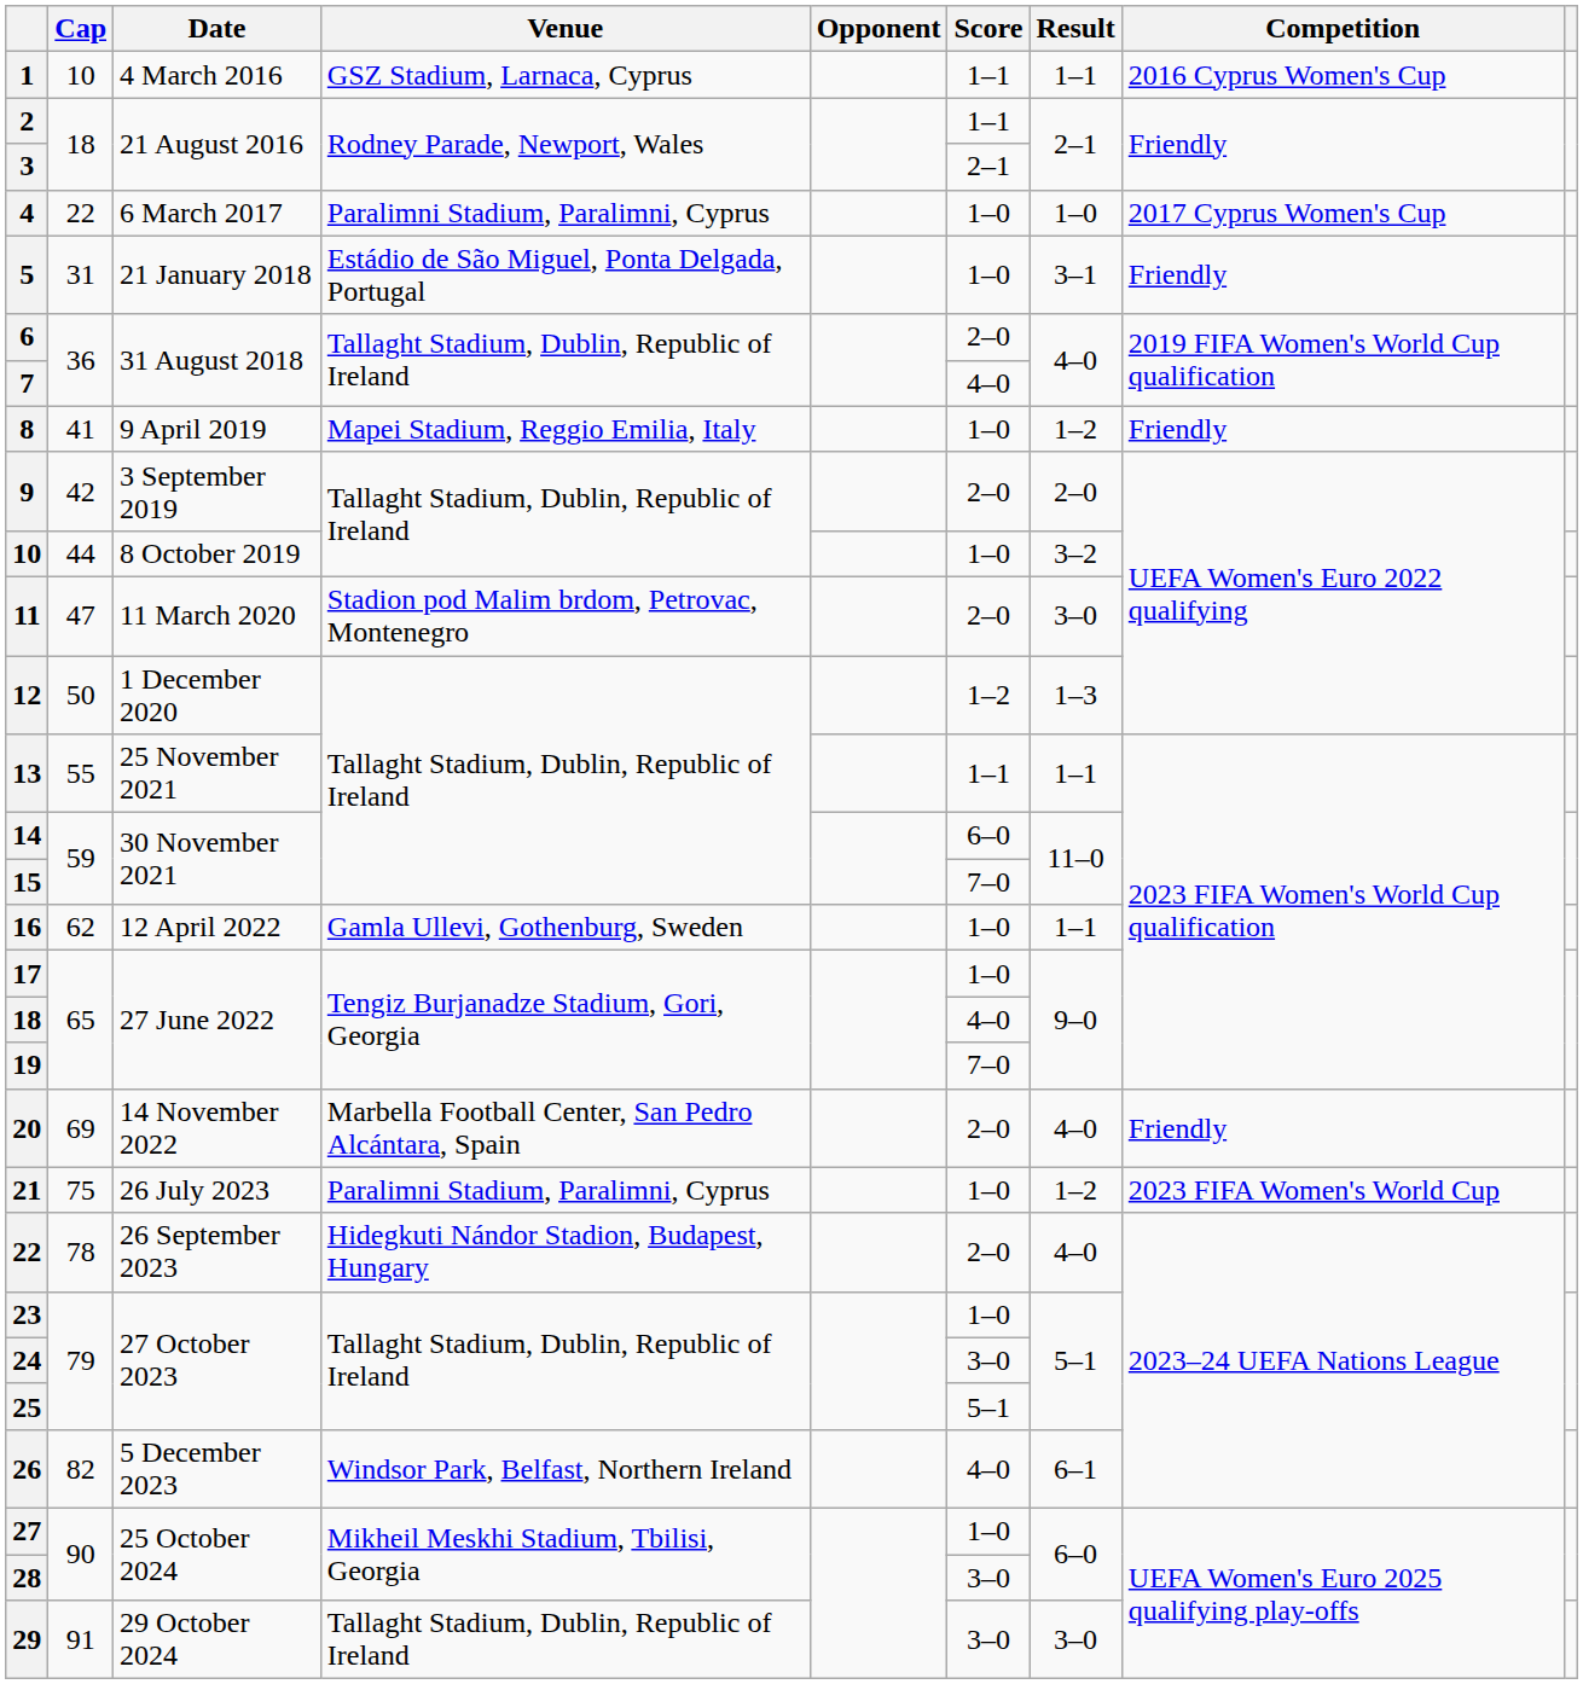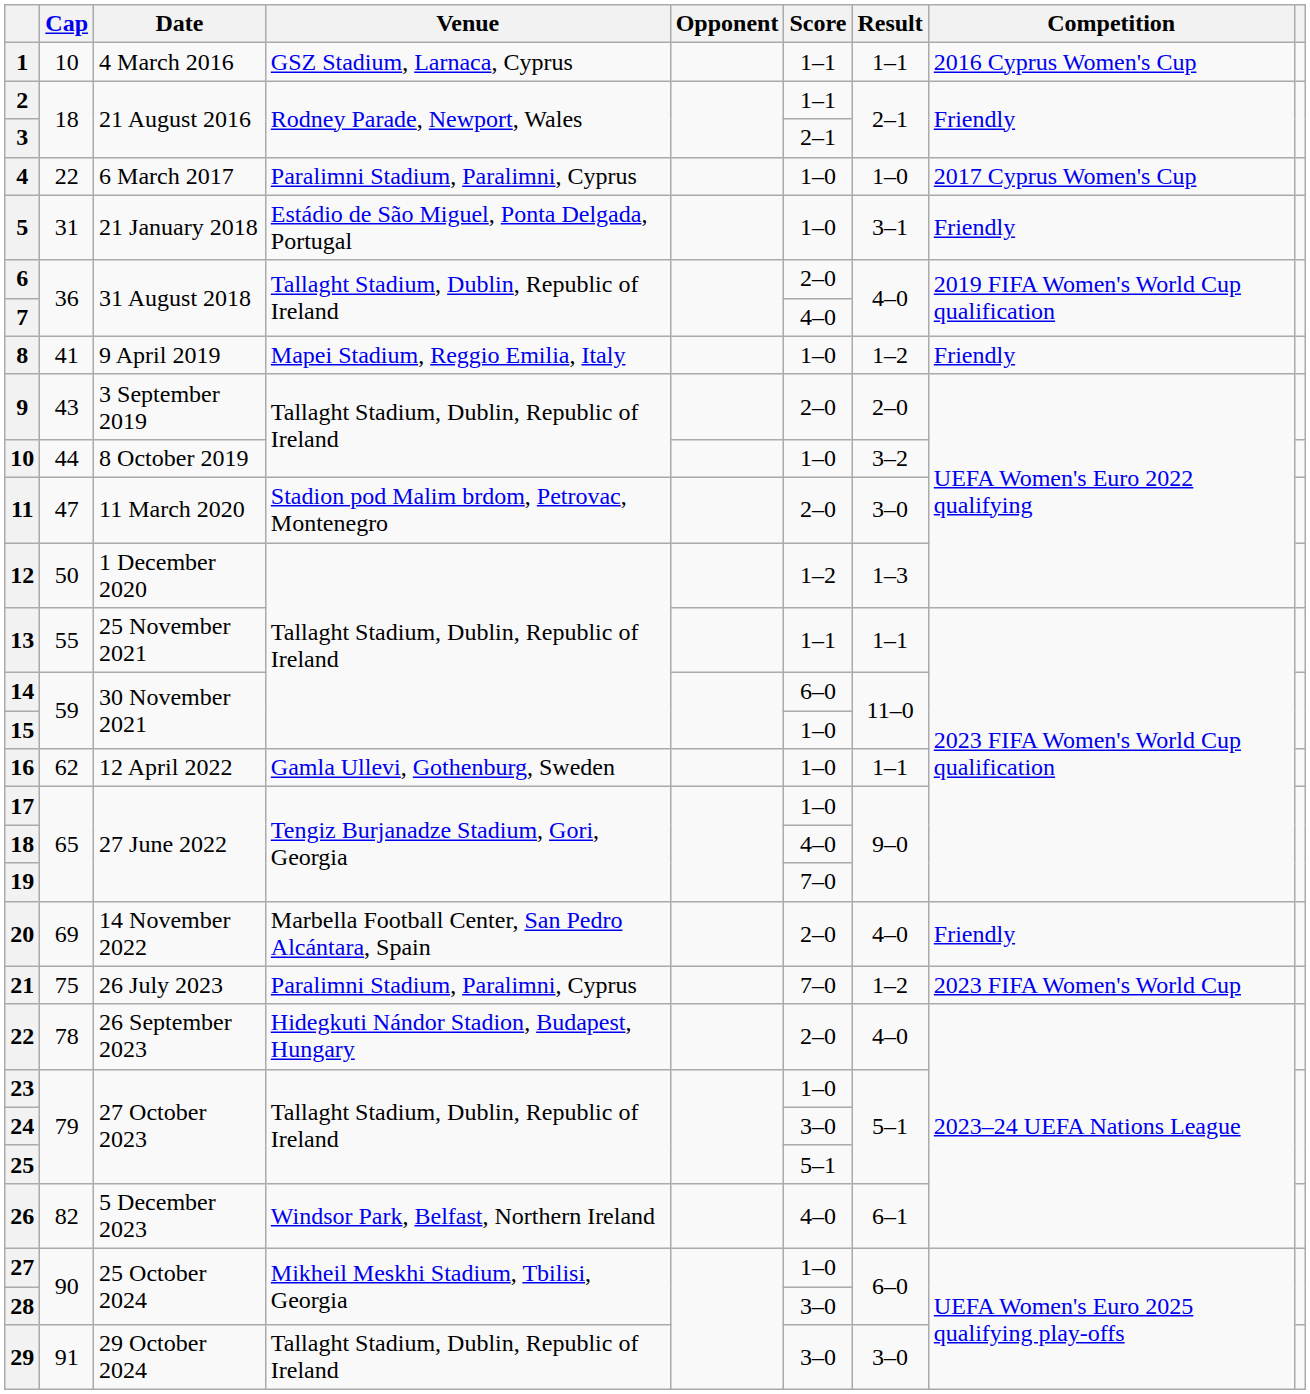9 | Cap: 42 -> 43
15 | Score: 7–0 -> 1–0
21 | Score: 1–0 -> 7–0
